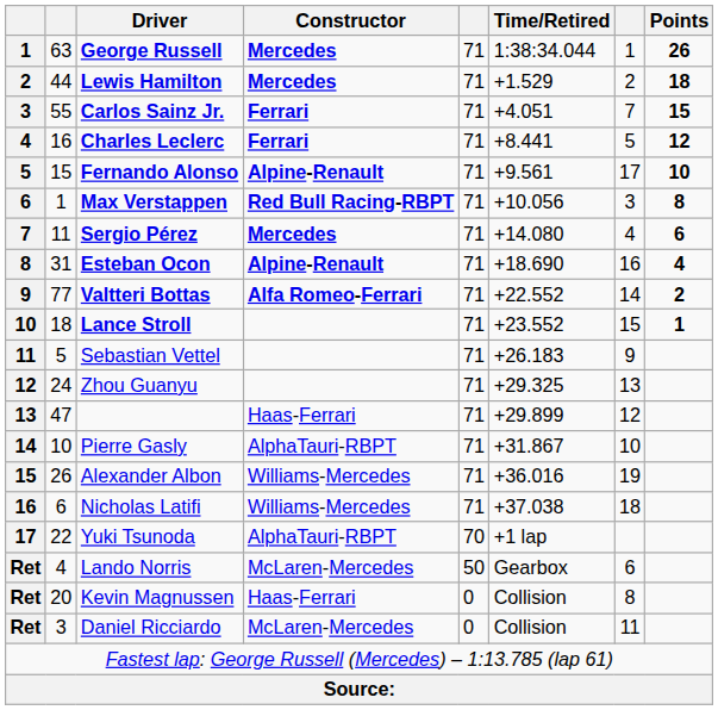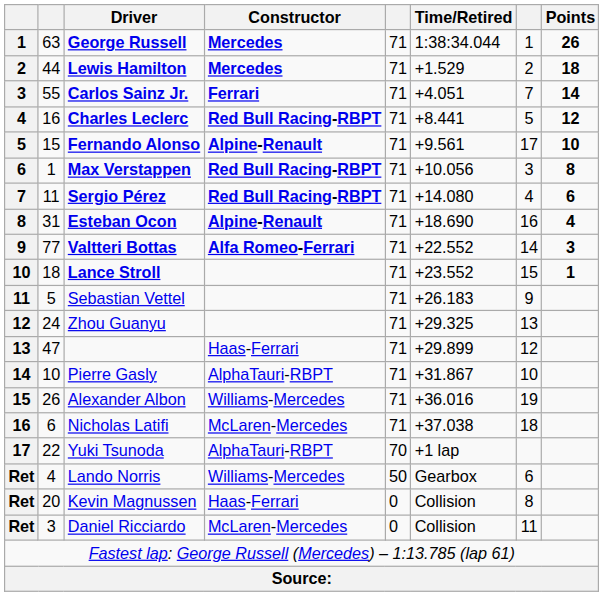Carlos Sainz Jr. | Points: 15 -> 14
Charles Leclerc | Constructor: Ferrari -> Red Bull Racing-RBPT
Sergio Pérez | Constructor: Mercedes -> Red Bull Racing-RBPT
Valtteri Bottas | Points: 2 -> 3
Nicholas Latifi | Constructor: Williams-Mercedes -> McLaren-Mercedes
Lando Norris | Constructor: McLaren-Mercedes -> Williams-Mercedes
